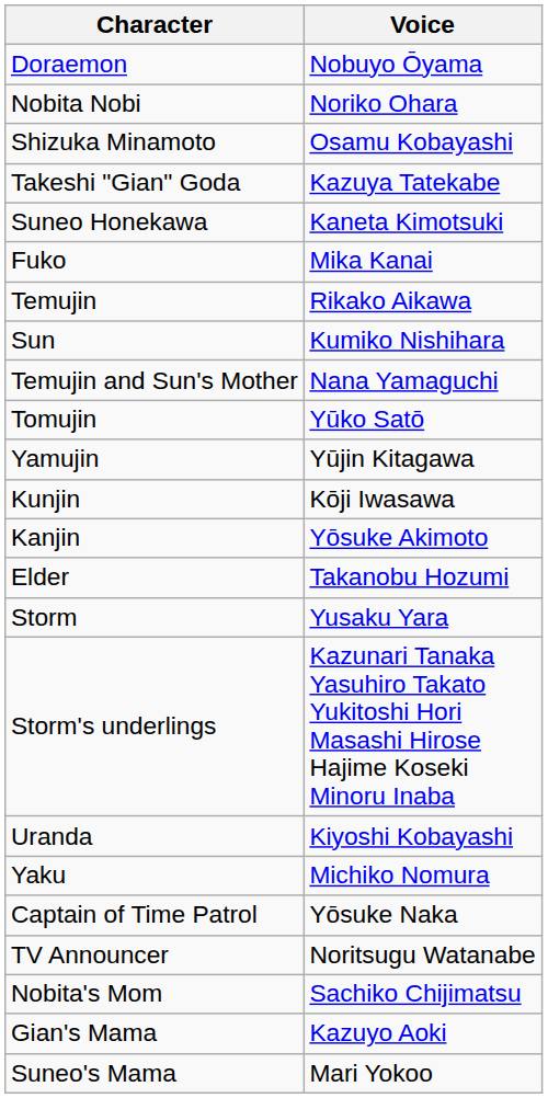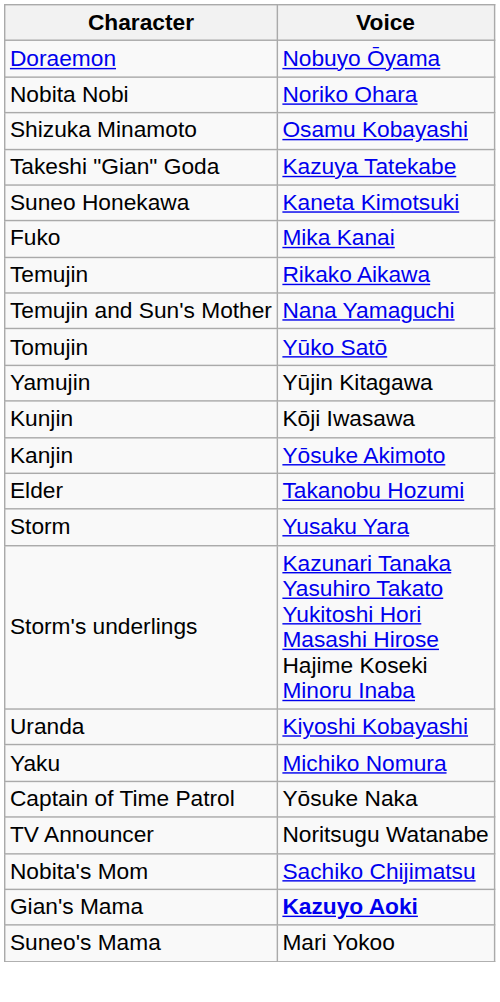- row: Sun | Kumiko Nishihara
Gian's Mama | Voice: normal -> bold
